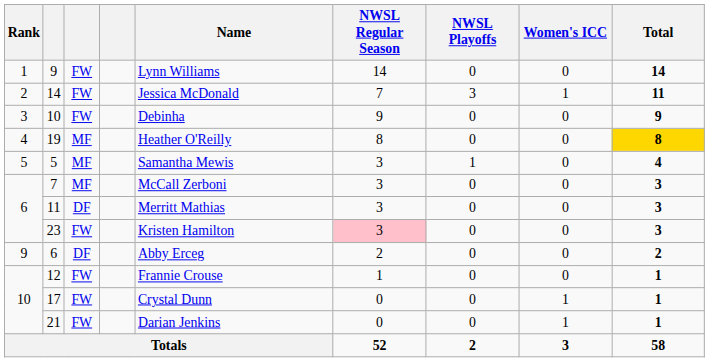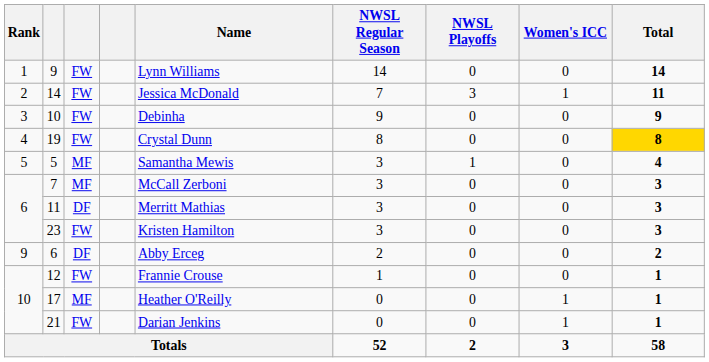19 | column 3: MF -> FW
19 | Name: Heather O'Reilly -> Crystal Dunn
23 | NWSL Regular Season: pink background -> no background
17 | column 3: FW -> MF
17 | Name: Crystal Dunn -> Heather O'Reilly
